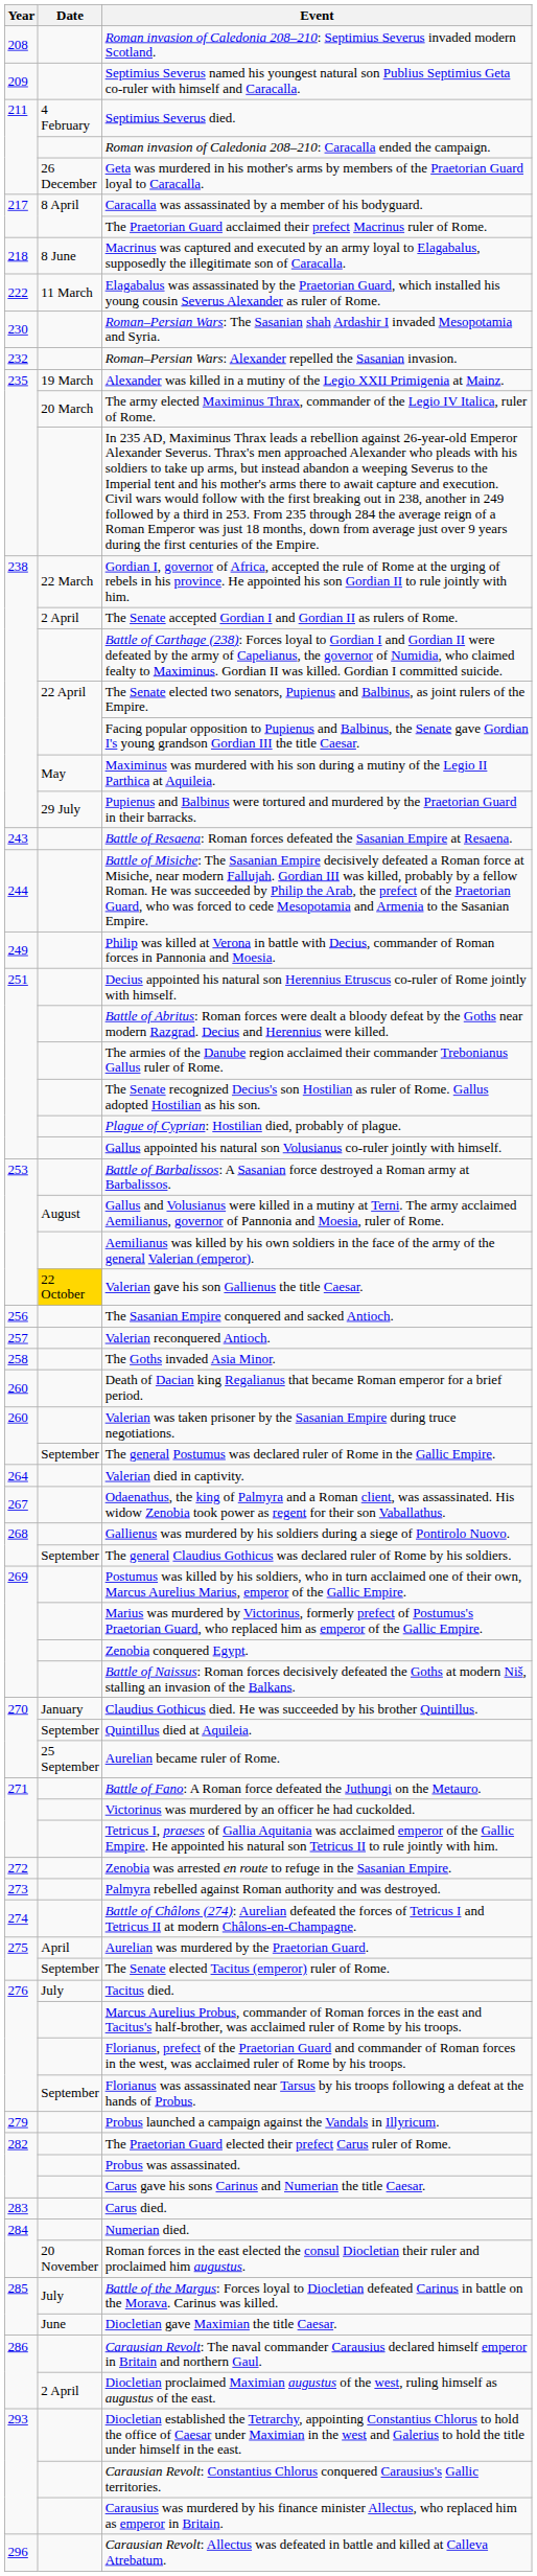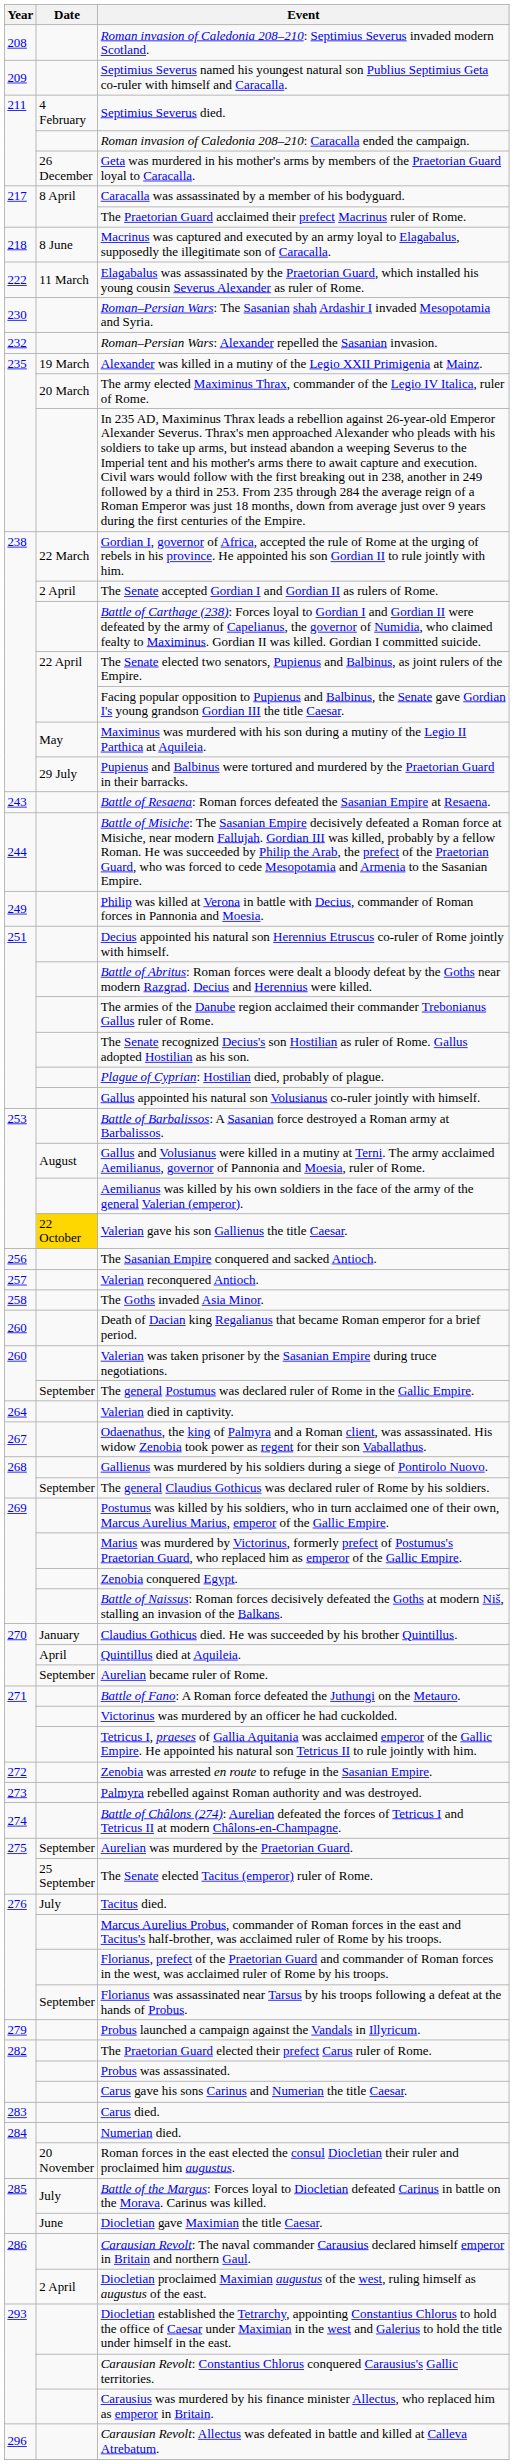Quintillus died at Aquileia. | Date: September -> April
Aurelian became ruler of Rome. | Date: 25 September -> September
Aurelian was murdered by the Praetorian Guard. | Date: April -> September
The Senate elected Tacitus (emperor) ruler of Rome. | Date: September -> 25 September
